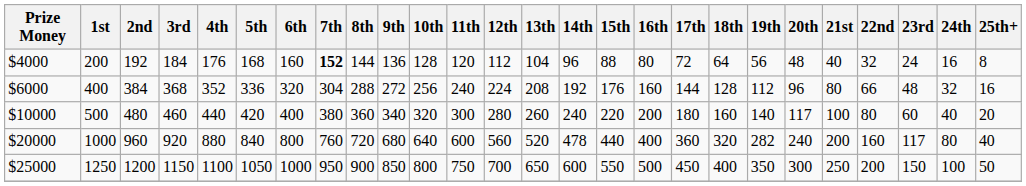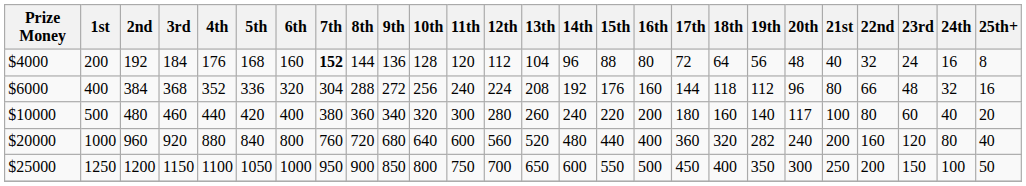$6000 | 18th: 128 -> 118
$20000 | 14th: 478 -> 480
$20000 | 23rd: 117 -> 120
